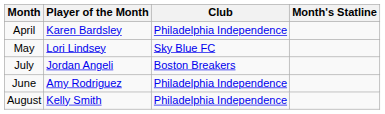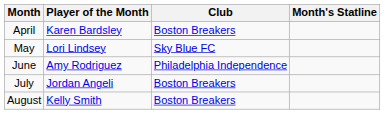April | Club: Philadelphia Independence -> Boston Breakers
rows swapped: June <-> July
August | Club: Philadelphia Independence -> Boston Breakers
